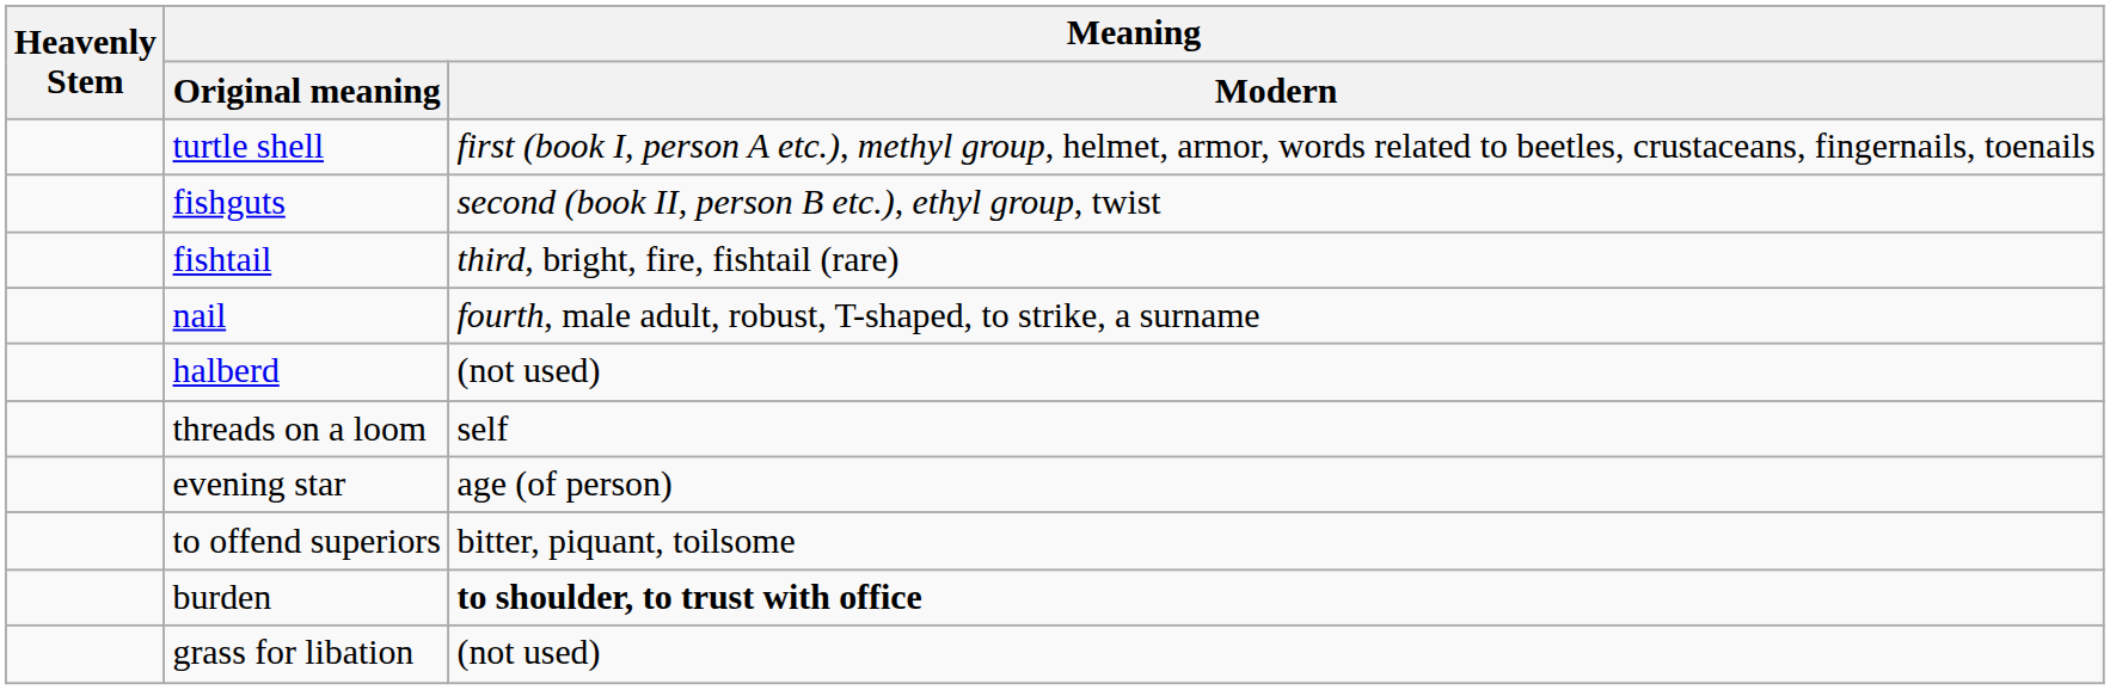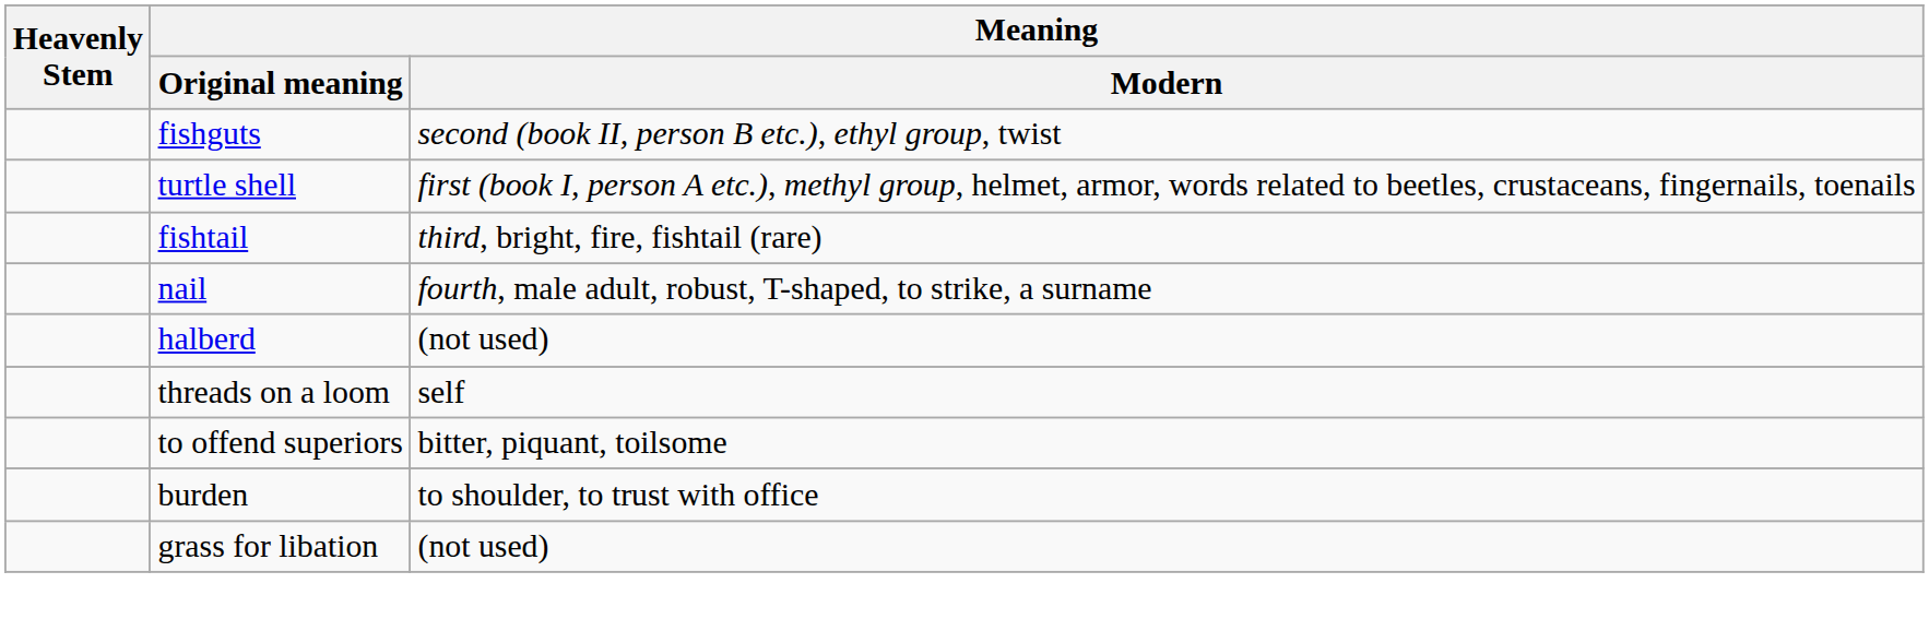rows swapped: turtle shell <-> fishguts
- row: evening star | age (of person)
burden | Meaning / Modern: bold -> normal
